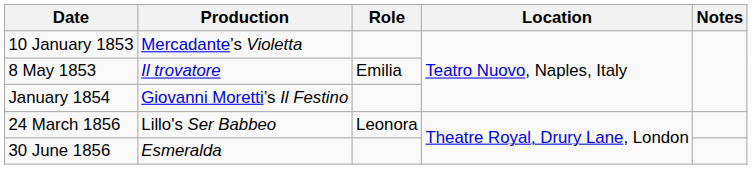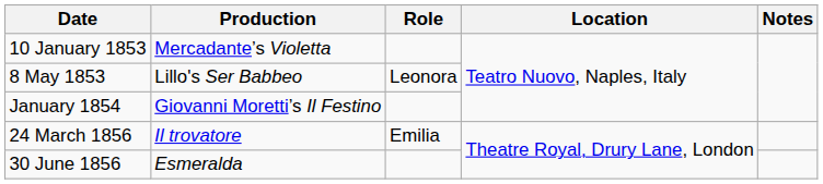8 May 1853 | Production: Il trovatore -> Lillo's Ser Babbeo
8 May 1853 | Role: Emilia -> Leonora
24 March 1856 | Production: Lillo's Ser Babbeo -> Il trovatore
24 March 1856 | Role: Leonora -> Emilia
